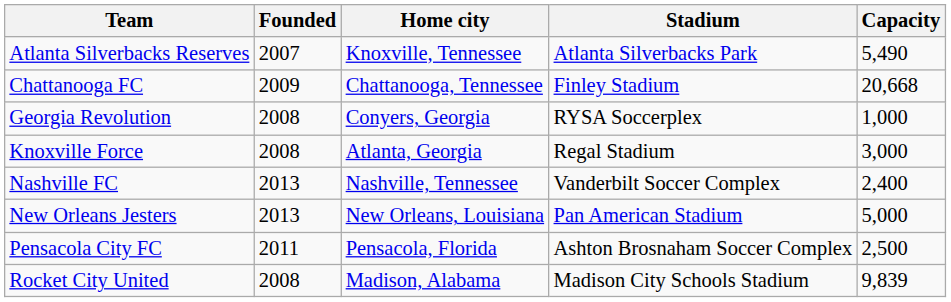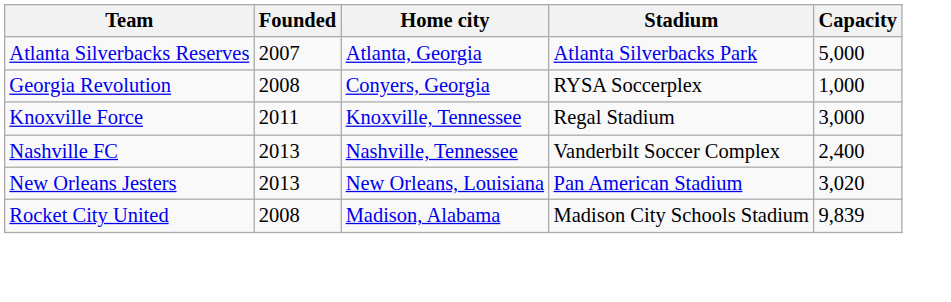Atlanta Silverbacks Reserves | Home city: Knoxville, Tennessee -> Atlanta, Georgia
Atlanta Silverbacks Reserves | Capacity: 5,490 -> 5,000
- row: Chattanooga FC | 2009 | Chattanooga, Tennessee | Finley Stadium | 20,668
Knoxville Force | Founded: 2008 -> 2011
Knoxville Force | Home city: Atlanta, Georgia -> Knoxville, Tennessee
New Orleans Jesters | Capacity: 5,000 -> 3,020
- row: Pensacola City FC | 2011 | Pensacola, Florida | Ashton Brosnaham Soccer Complex | 2,500
